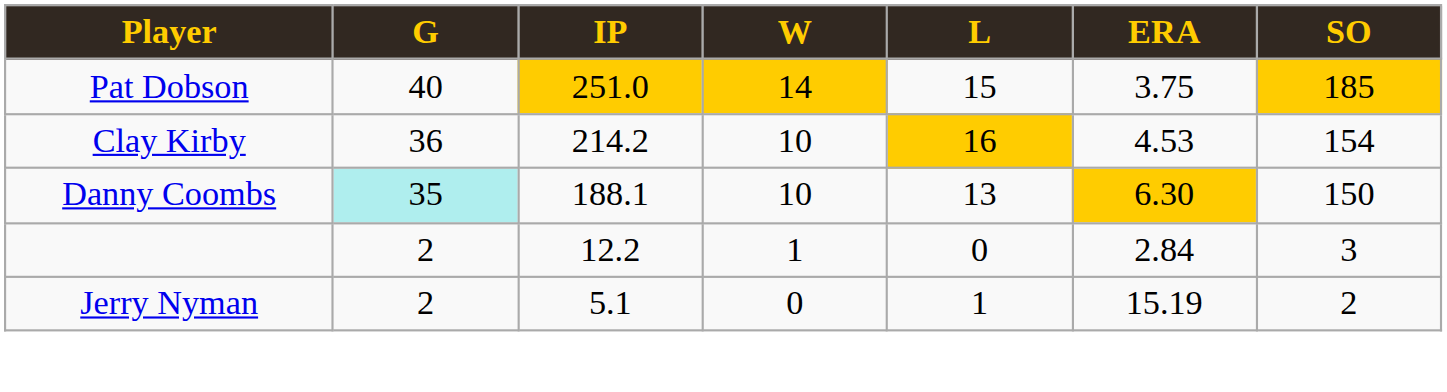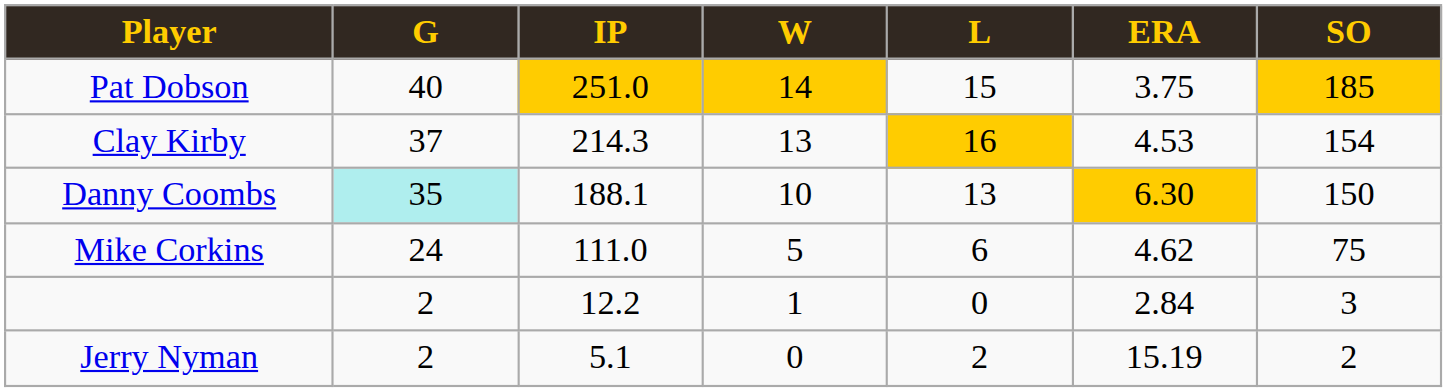Clay Kirby | G: 36 -> 37
Clay Kirby | IP: 214.2 -> 214.3
Clay Kirby | W: 10 -> 13
+ row: Mike Corkins | 24 | 111.0 | 5 | 6 | 4.62 | 75
Jerry Nyman | L: 1 -> 2
